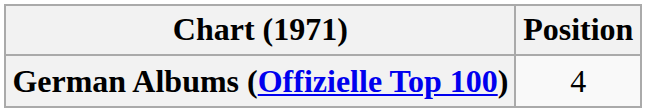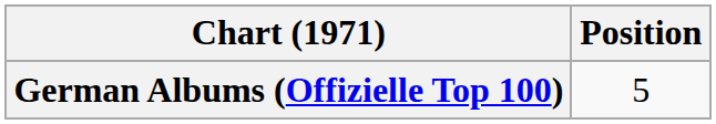German Albums (Offizielle Top 100) | Position: 4 -> 5
